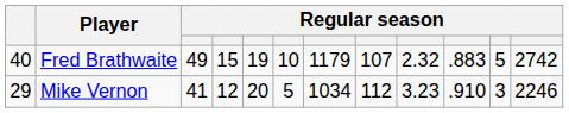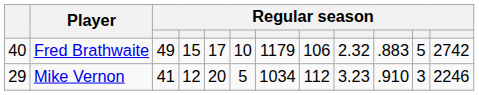Fred Brathwaite | column 5: 19 -> 17
Fred Brathwaite | column 8: 107 -> 106
